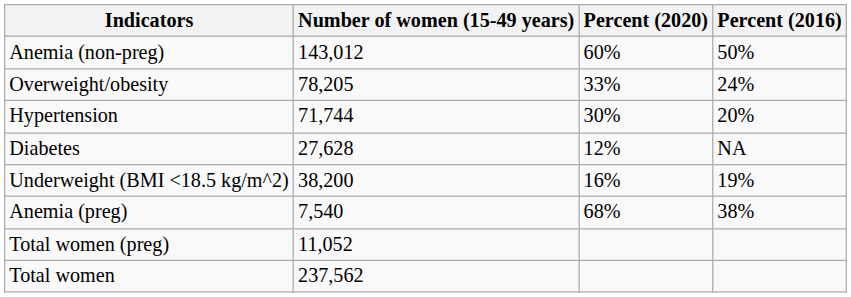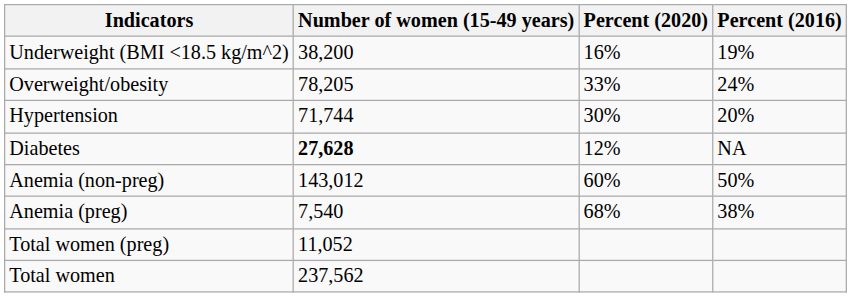rows swapped: Underweight (BMI <18.5 kg/m^2) <-> Anemia (non-preg)
Diabetes | Number of women (15-49 years): normal -> bold
